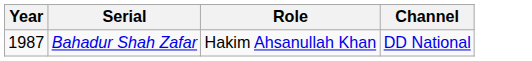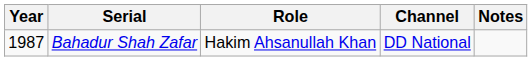+ column: Notes
